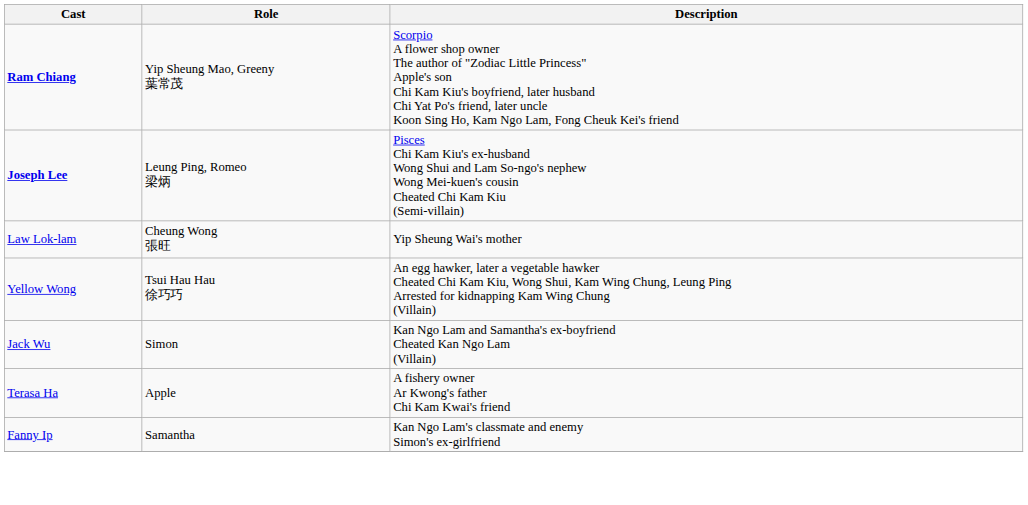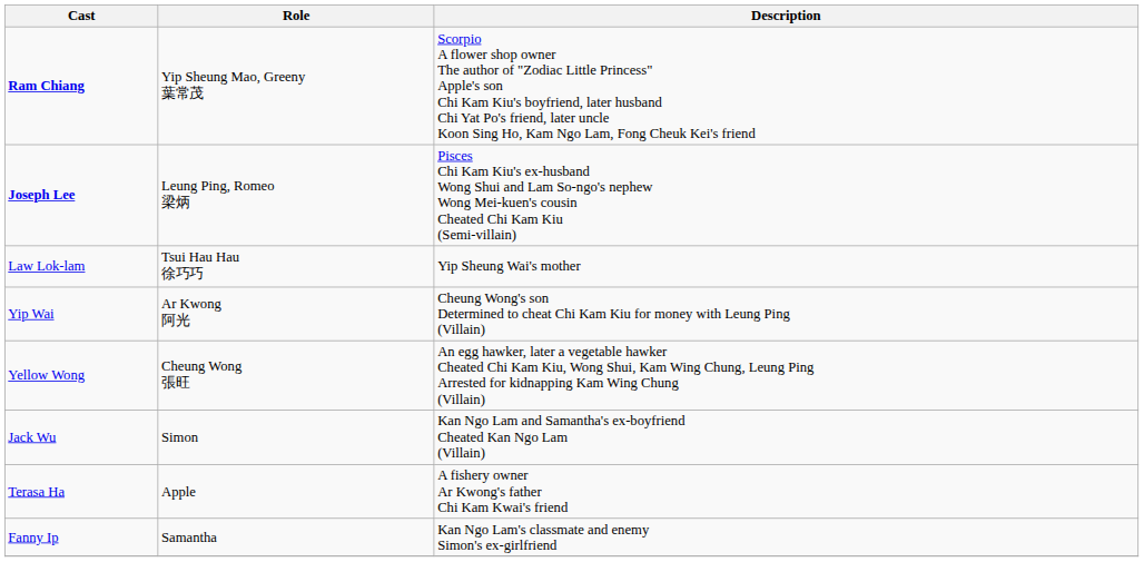Law Lok-lam | Role: Cheung Wong 張旺 -> Tsui Hau Hau 徐巧巧
+ row: Yip Wai | Ar Kwong 阿光 | Cheung Wong's son Determined to cheat Chi Kam Kiu for money with Leung Ping (Villain)
Yellow Wong | Role: Tsui Hau Hau 徐巧巧 -> Cheung Wong 張旺
